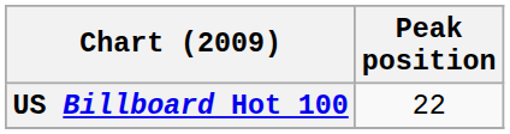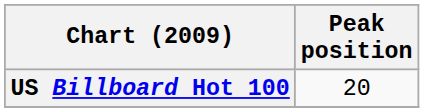US Billboard Hot 100 | Peak position: 22 -> 20
